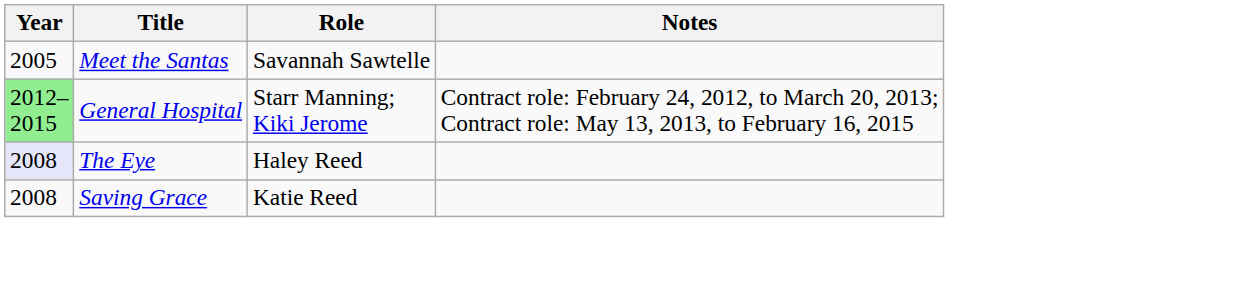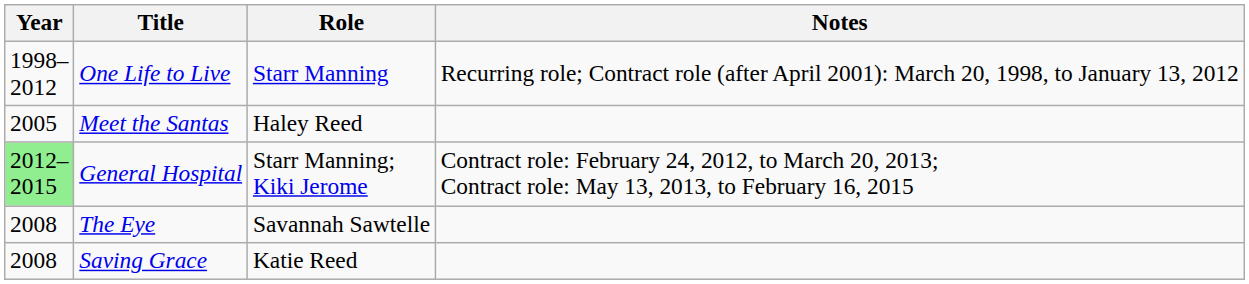+ row: 1998– 2012 | One Life to Live | Starr Manning | Recurring role; Contract role (after April 2001): March 20, 1998, to January 13, 2012
Meet the Santas | Role: Savannah Sawtelle -> Haley Reed
The Eye | Year: lavender background -> no background
The Eye | Role: Haley Reed -> Savannah Sawtelle
